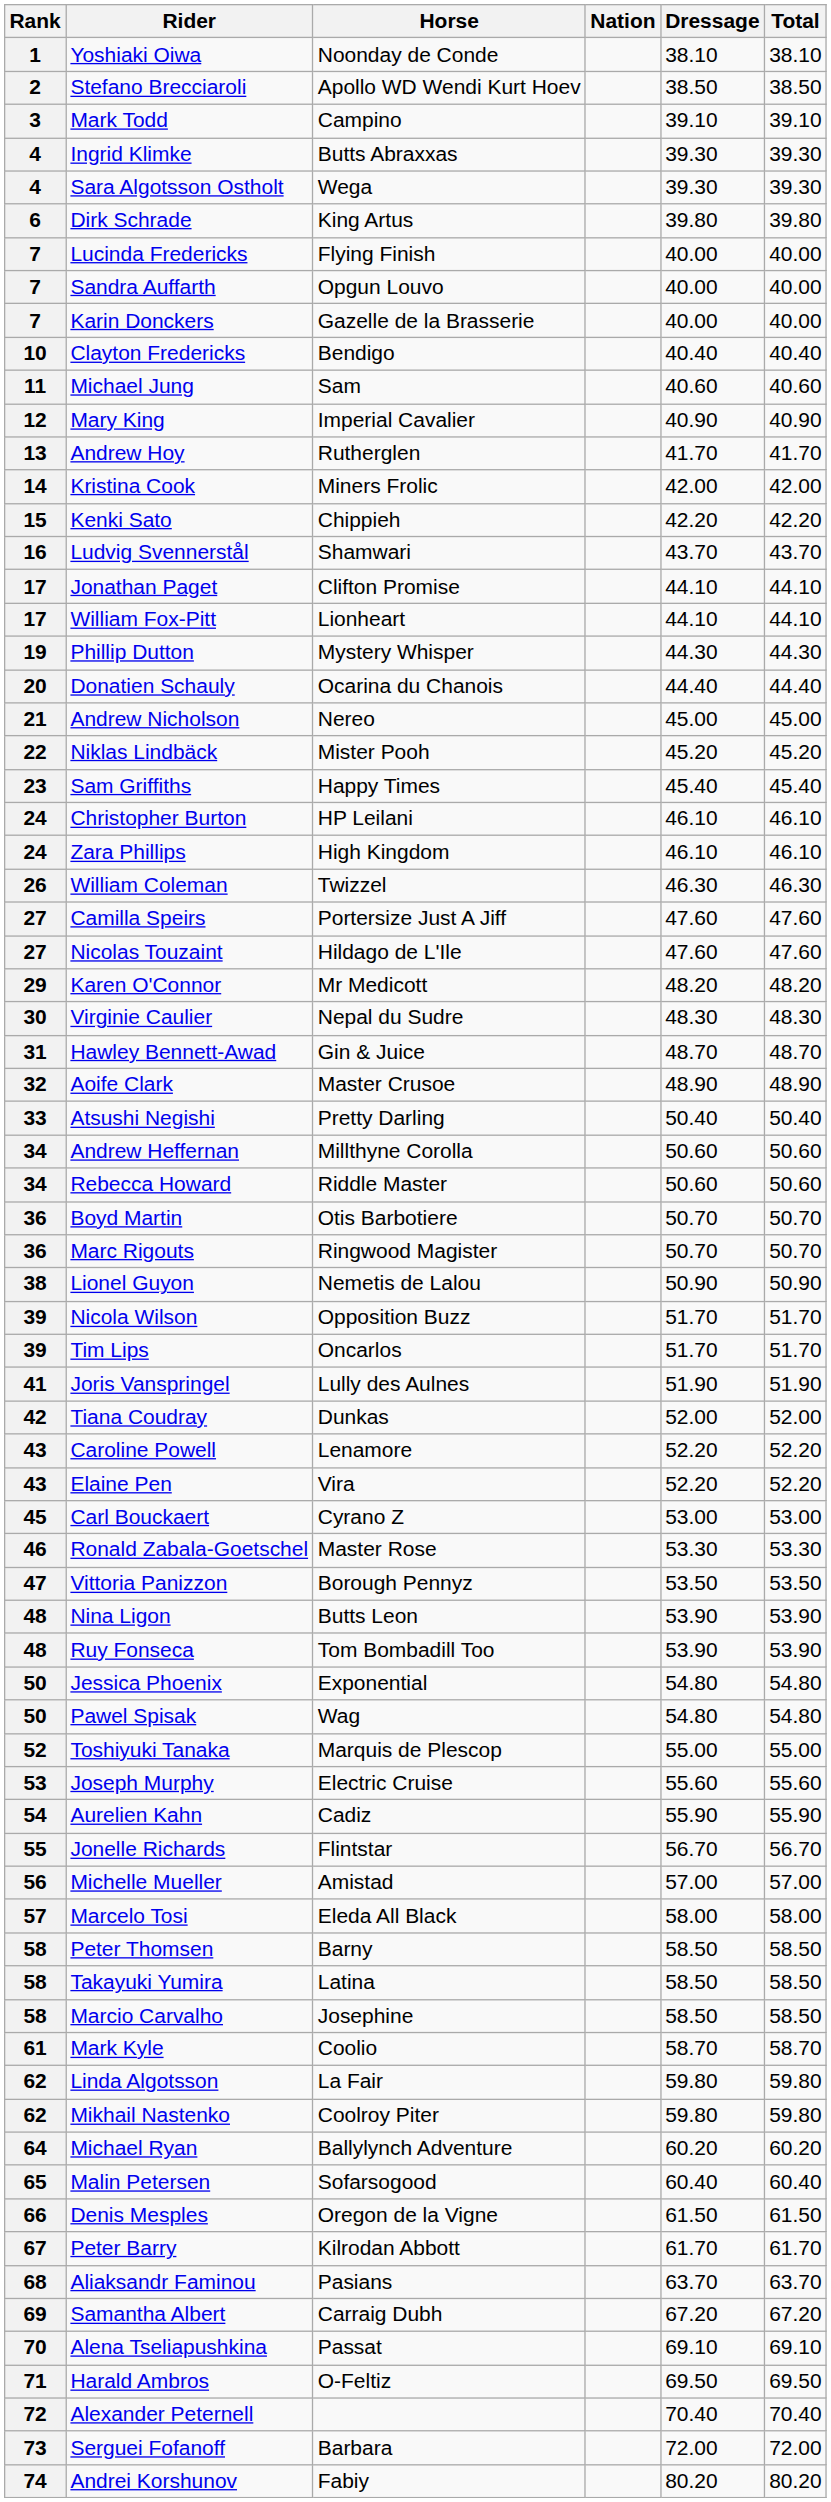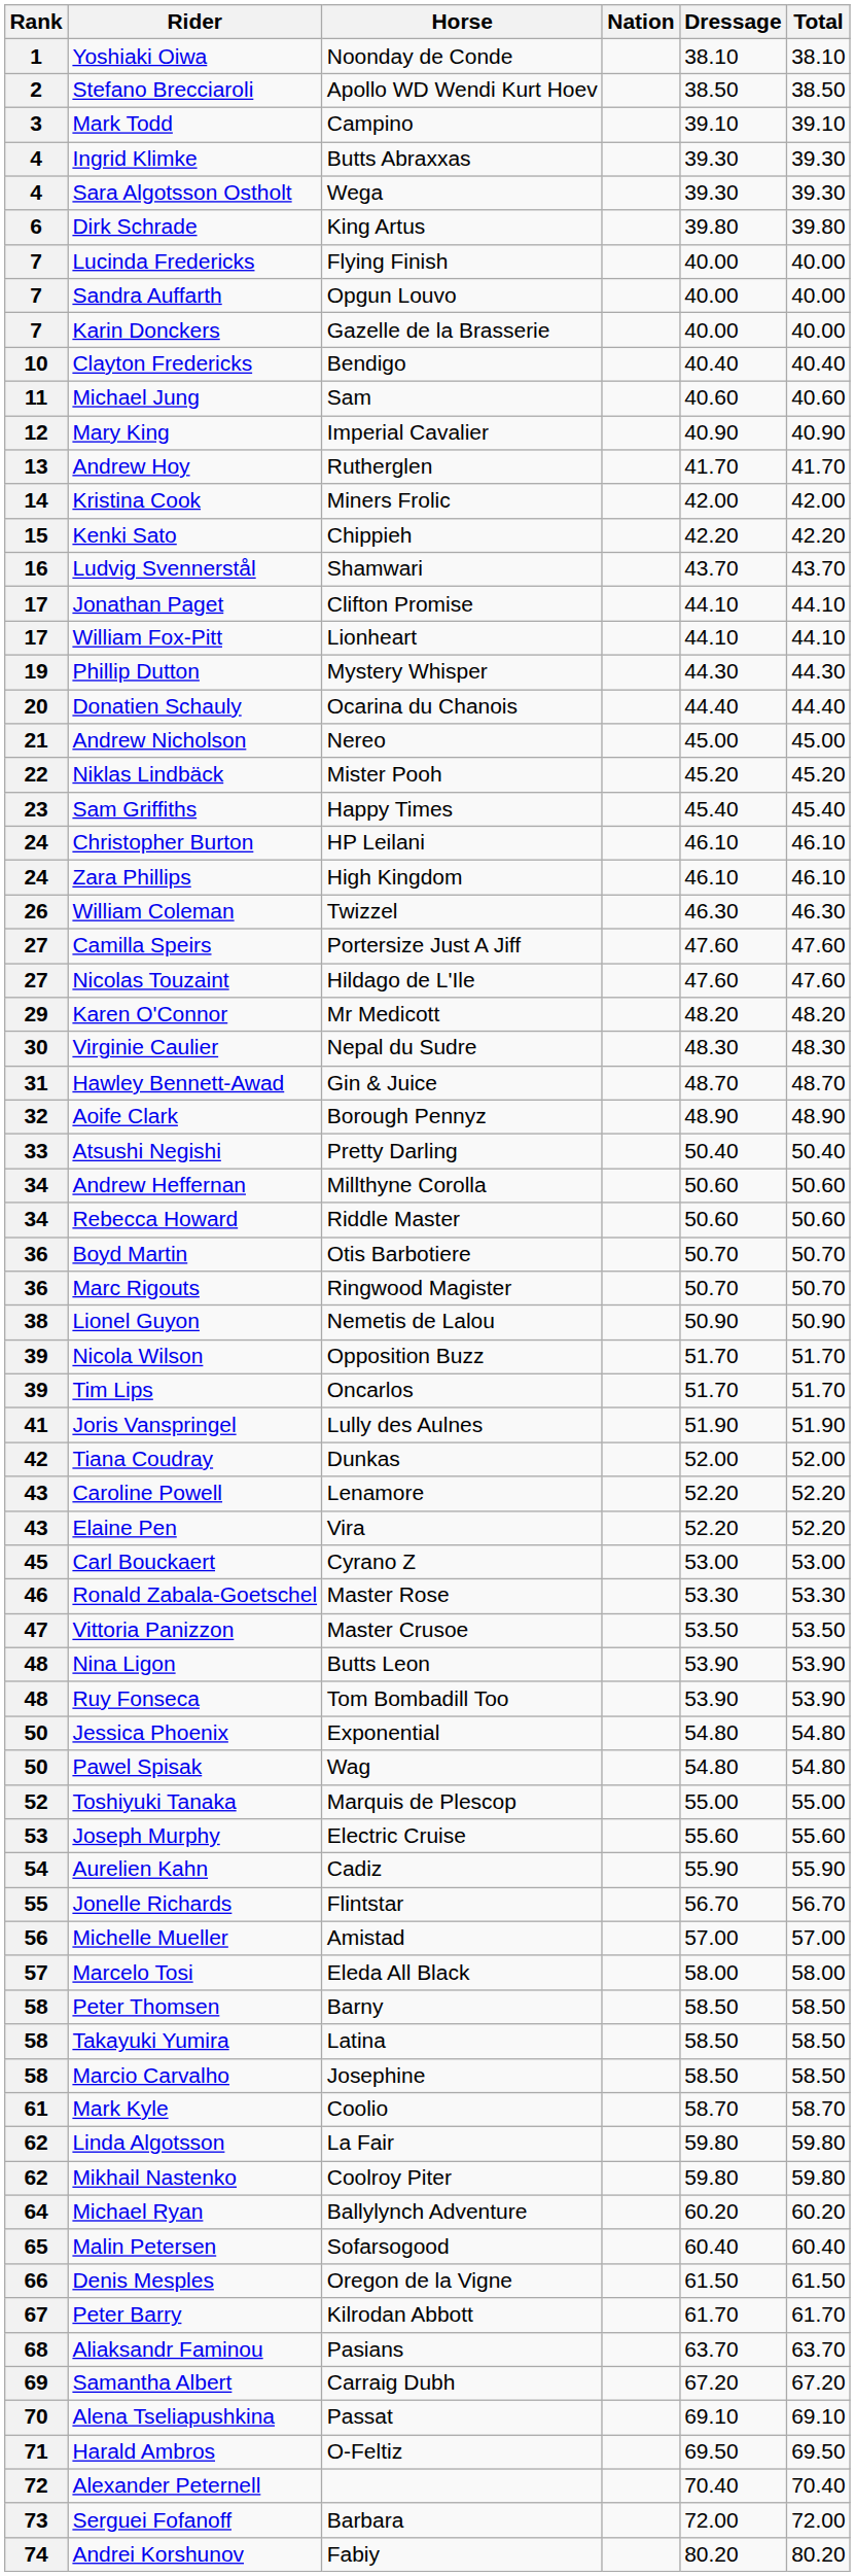Aoife Clark | Horse: Master Crusoe -> Borough Pennyz
Vittoria Panizzon | Horse: Borough Pennyz -> Master Crusoe
